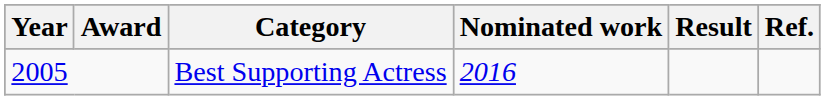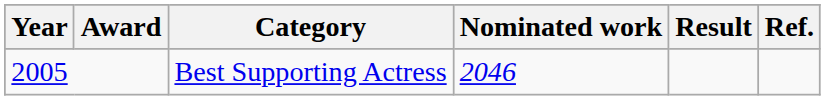Best Supporting Actress | Nominated work: 2016 -> 2046
